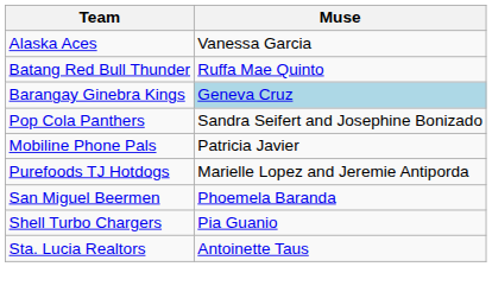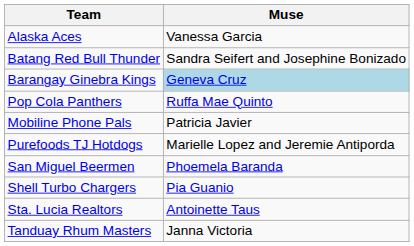Batang Red Bull Thunder | Muse: Ruffa Mae Quinto -> Sandra Seifert and Josephine Bonizado
Pop Cola Panthers | Muse: Sandra Seifert and Josephine Bonizado -> Ruffa Mae Quinto
+ row: Tanduay Rhum Masters | Janna Victoria
